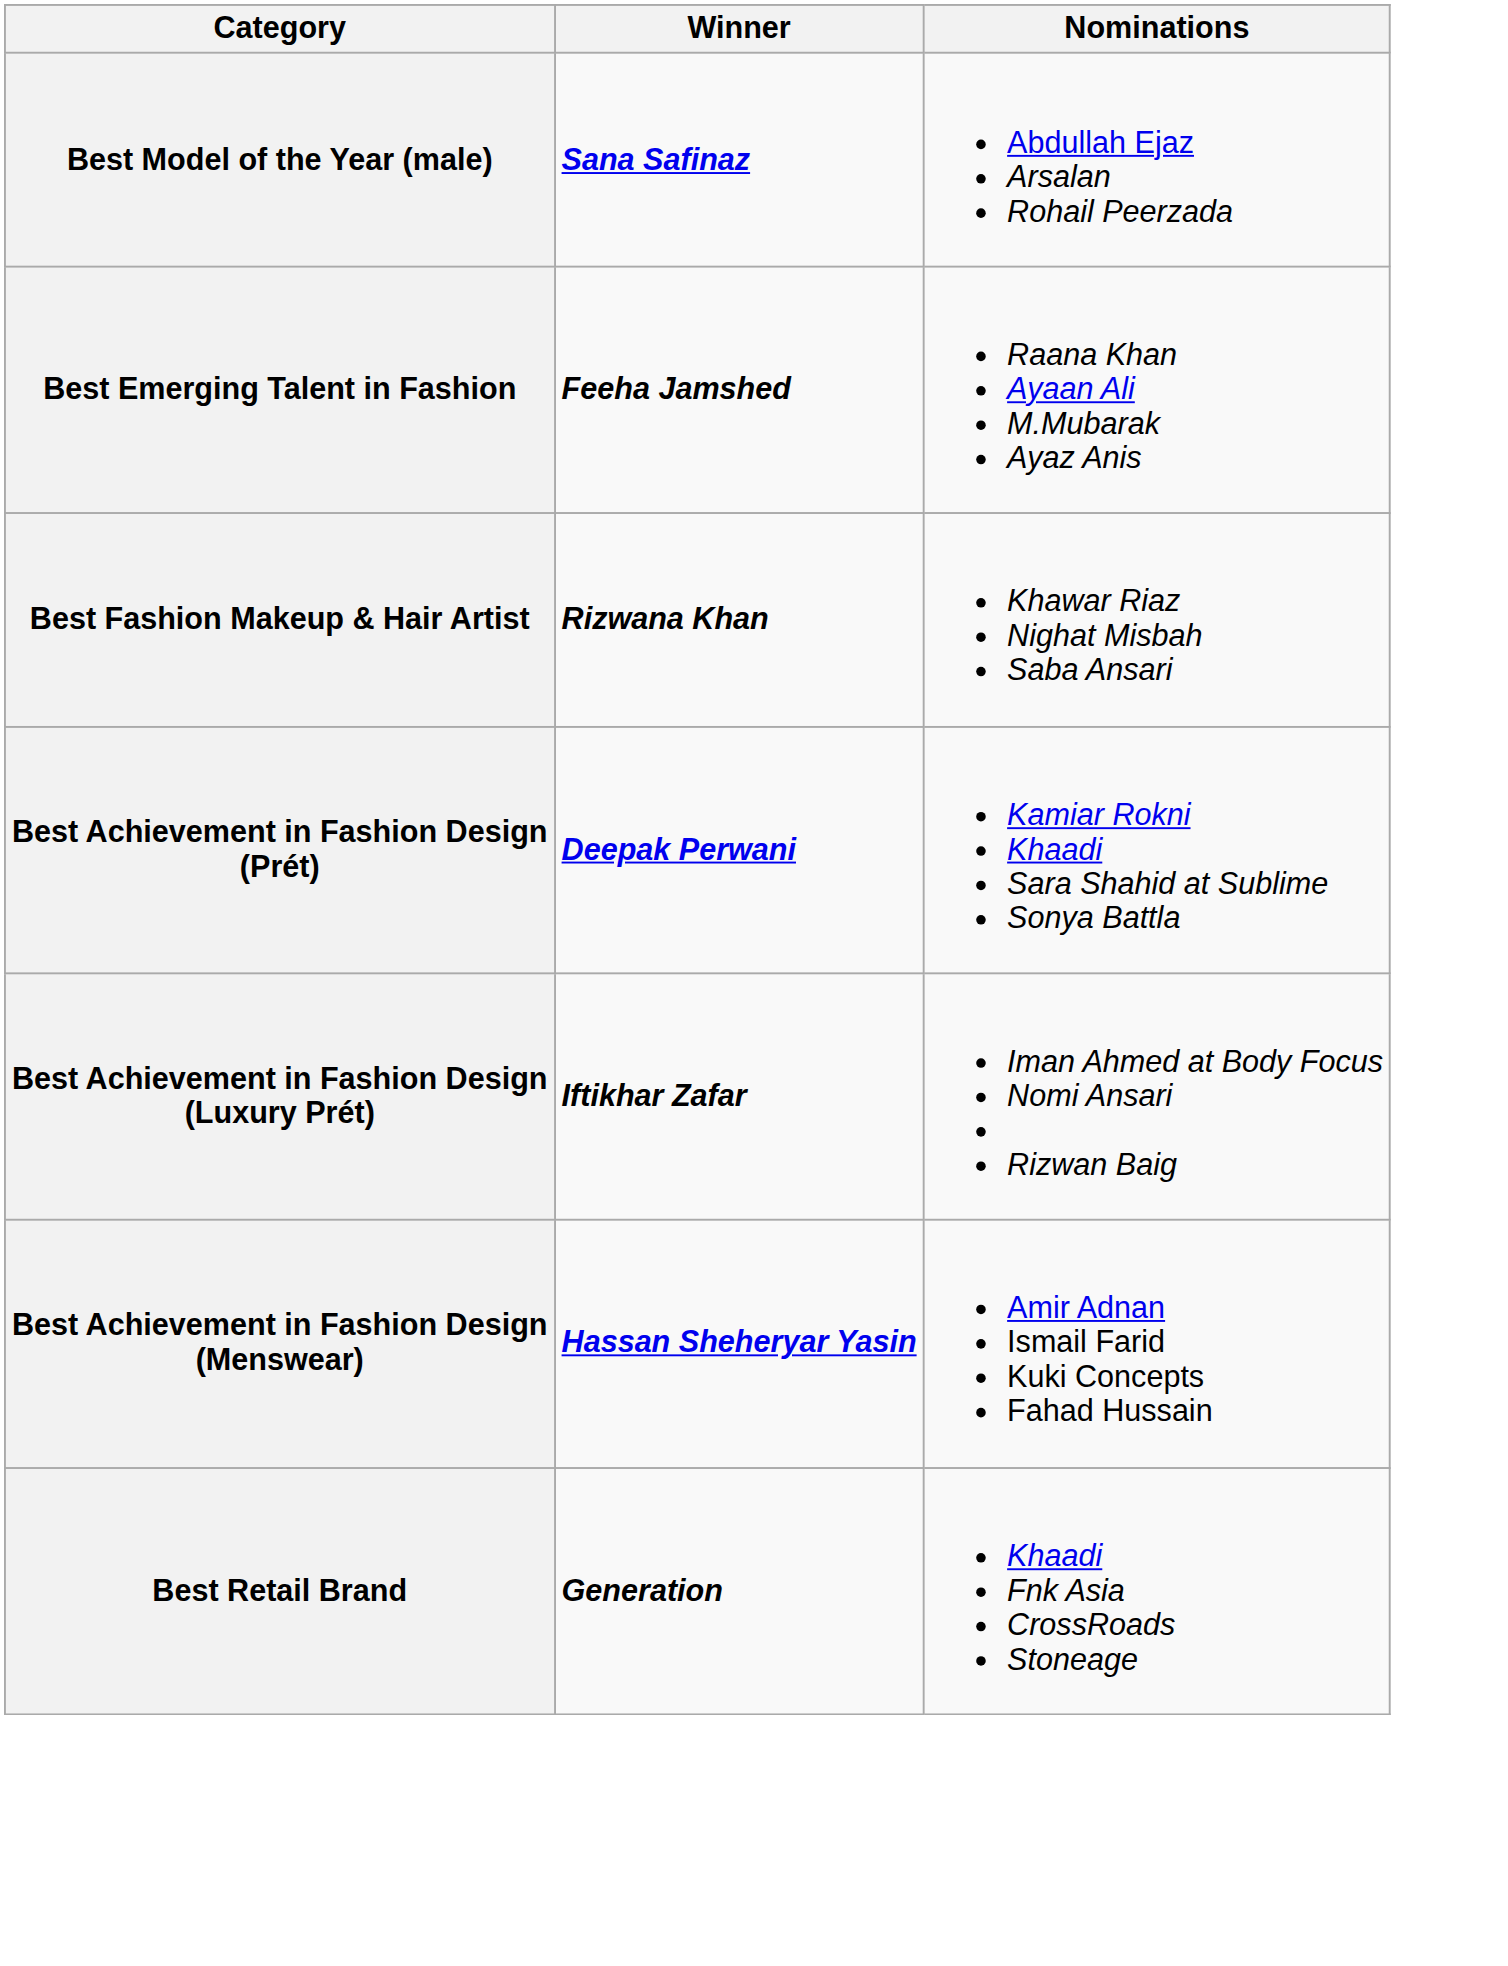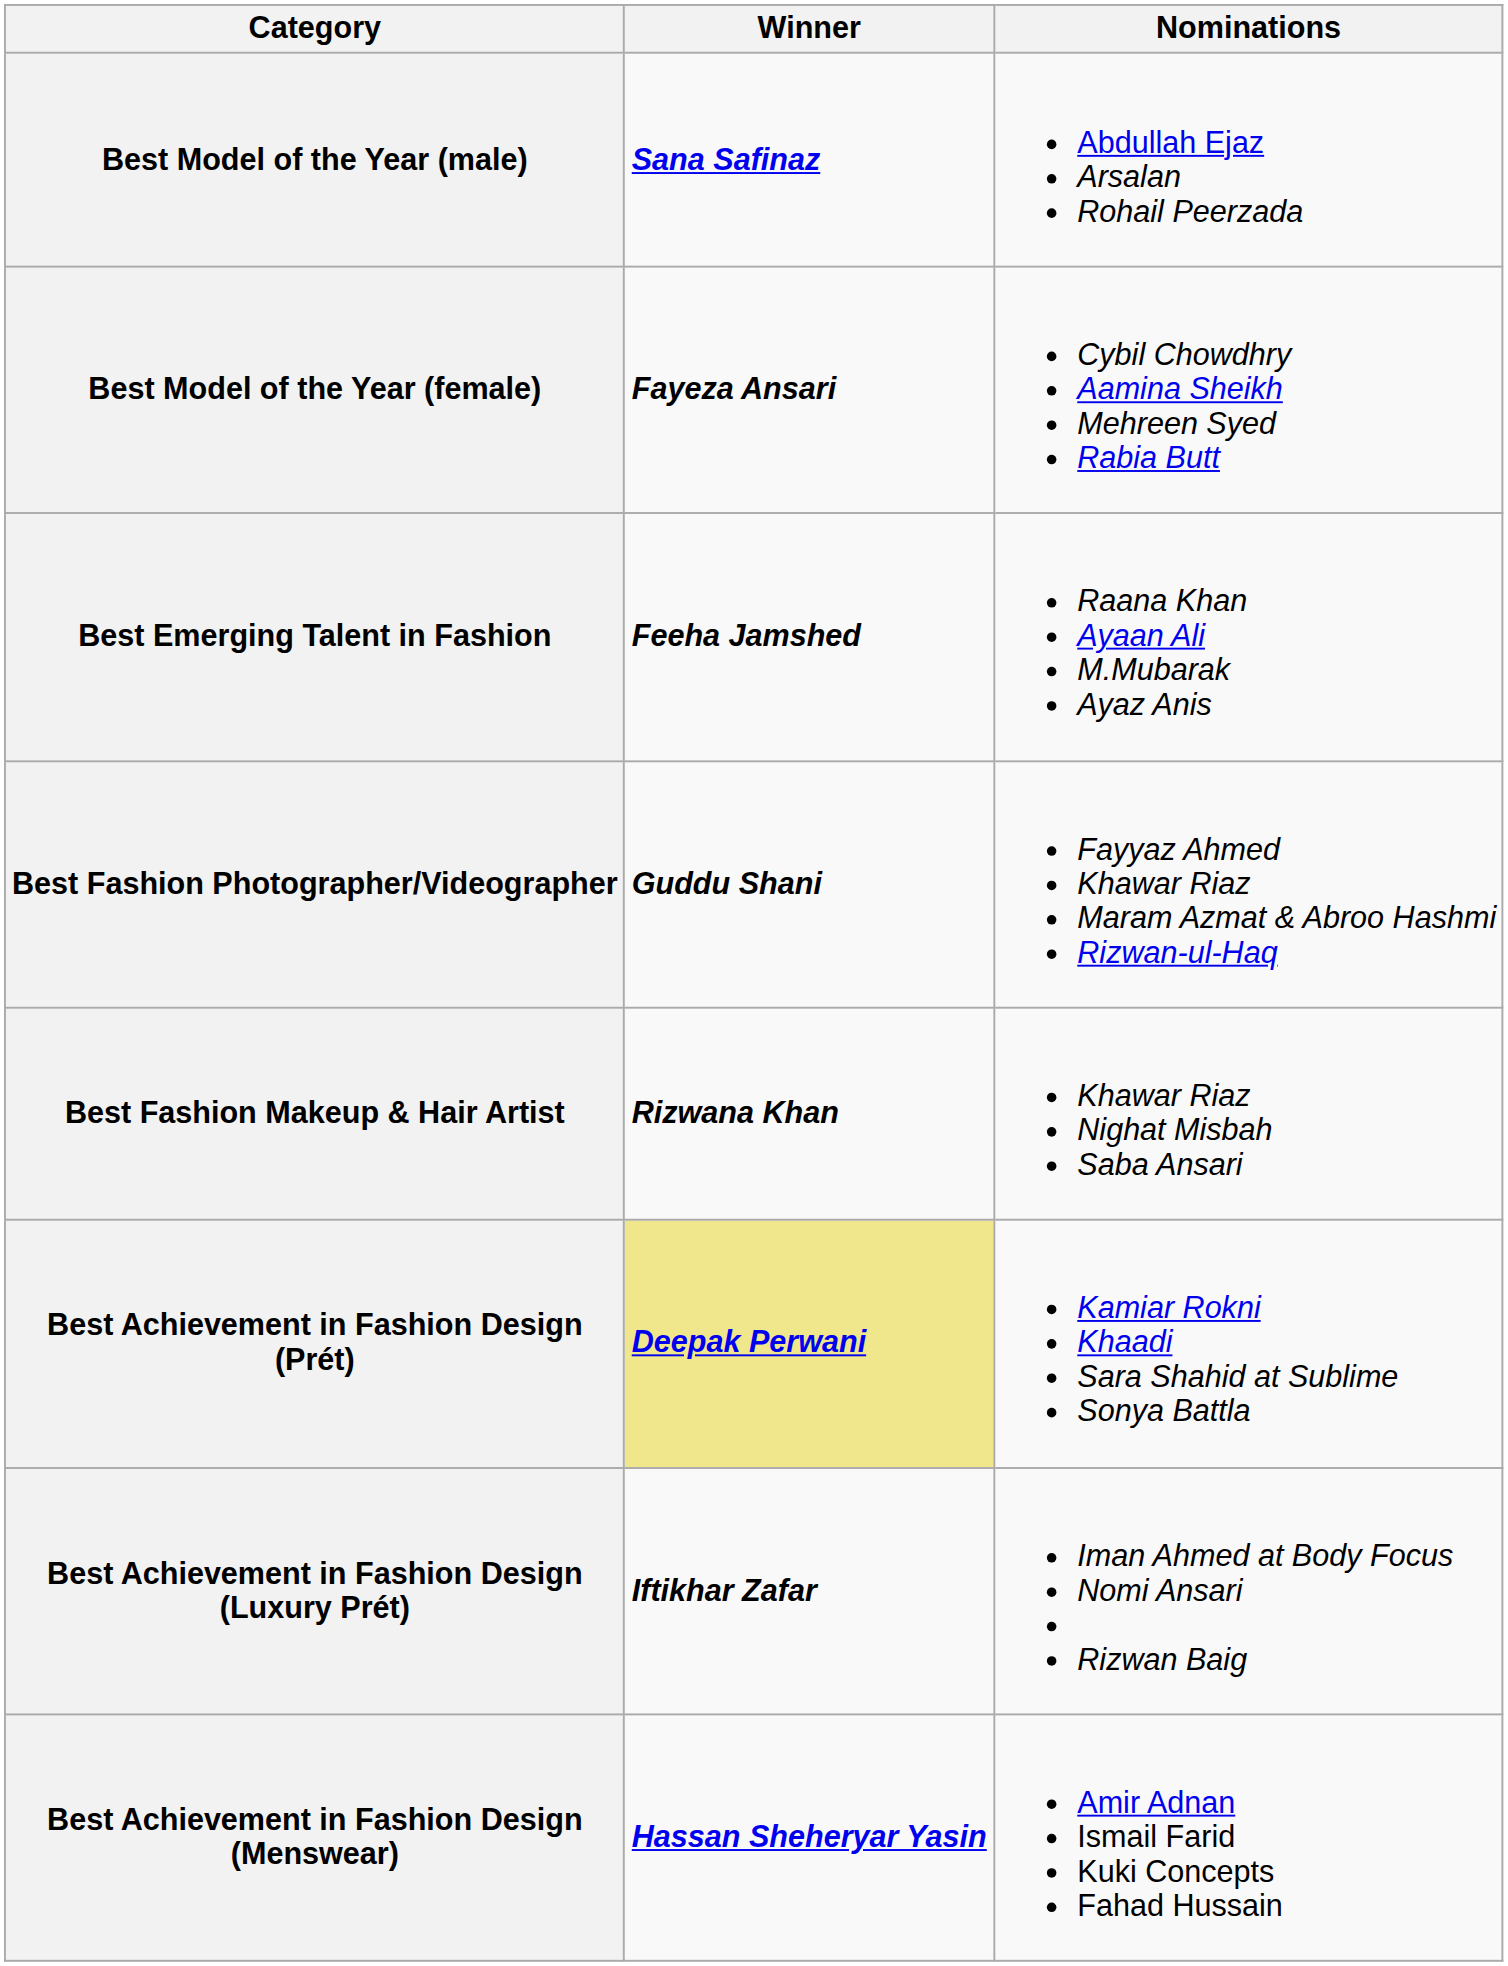+ row: Best Model of the Year (female) | Fayeza Ansari | Cybil Chowdhry Aamina Sheikh Mehreen Syed Rabia Butt
+ row: Best Fashion Photographer/Videographer | Guddu Shani | Fayyaz Ahmed Khawar Riaz Maram Azmat & Abroo Hashmi Rizwan-ul-Haq
Best Achievement in Fashion Design (Prét) | Winner: no background -> khaki background
- row: Best Retail Brand | Generation | Khaadi Fnk Asia CrossRoads Stoneage
